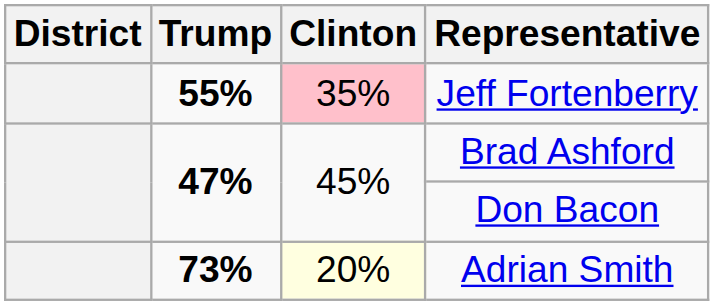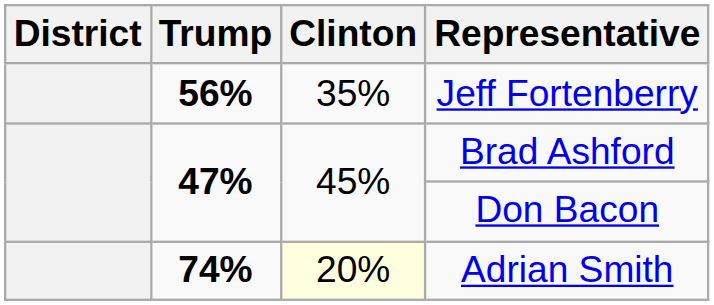Jeff Fortenberry | Trump: 55% -> 56%
Jeff Fortenberry | Clinton: pink background -> no background
Adrian Smith | Trump: 73% -> 74%
